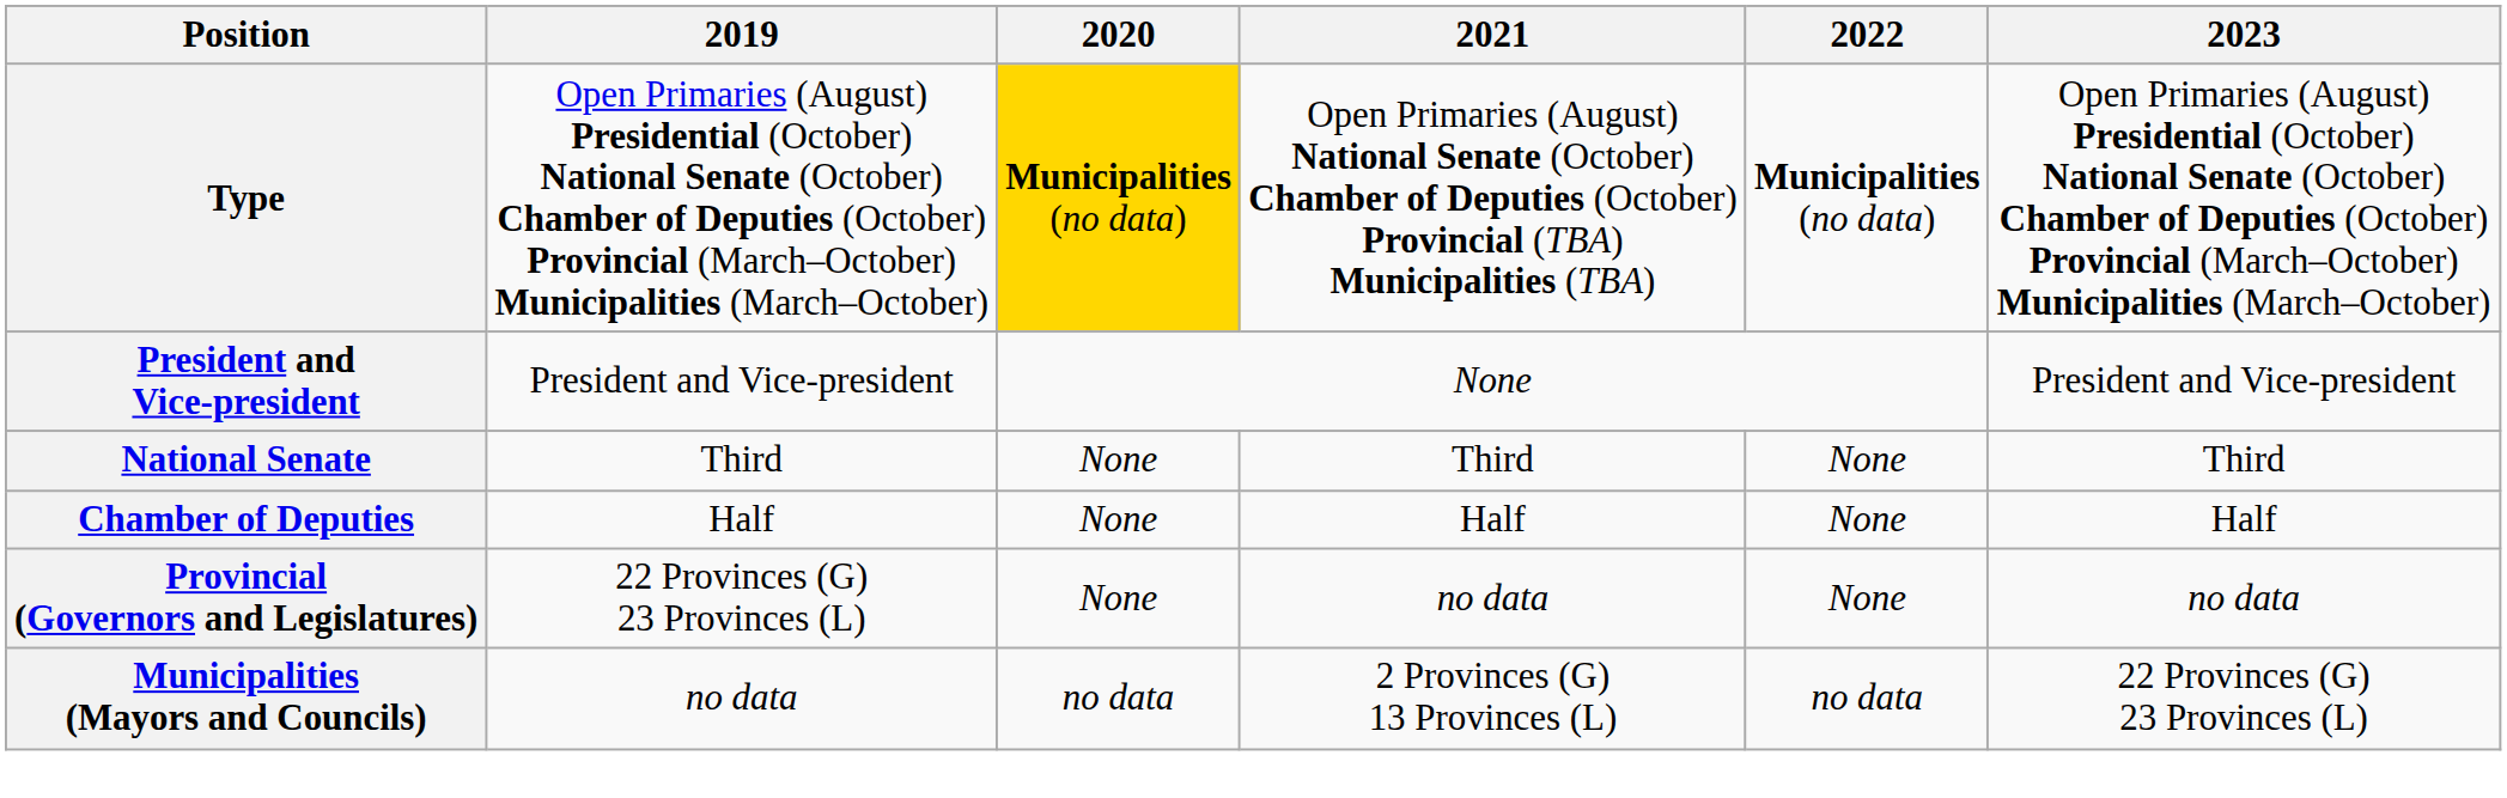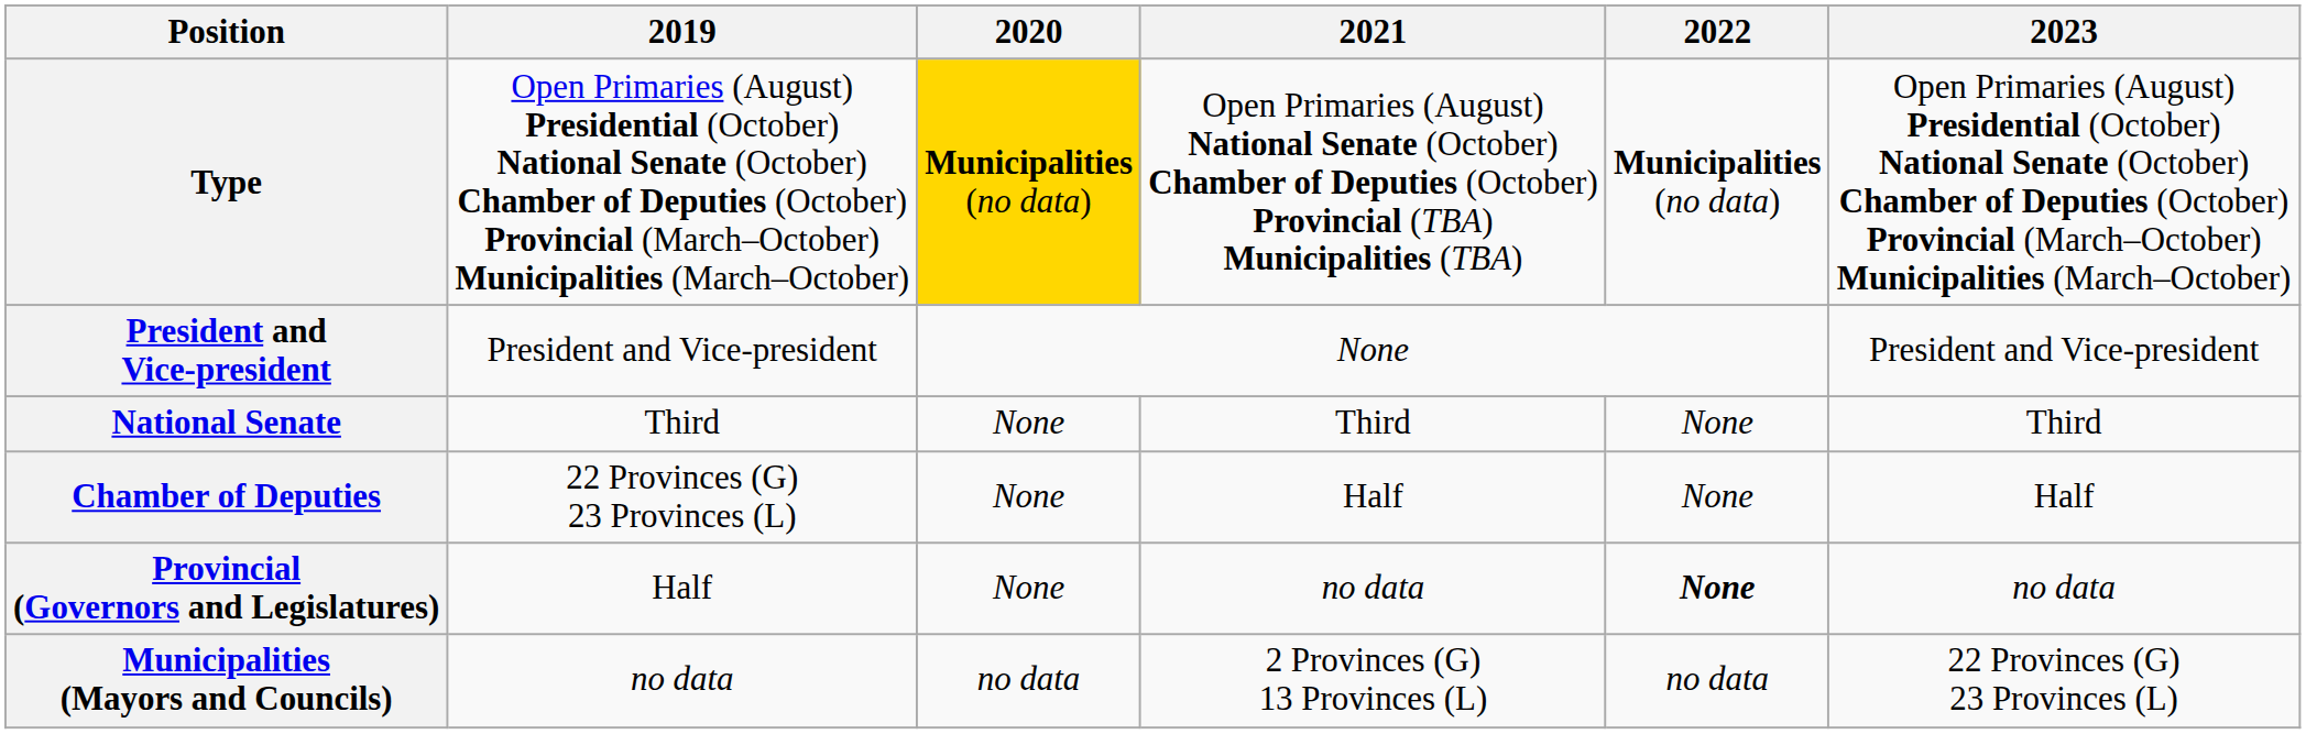Chamber of Deputies | 2019: Half -> 22 Provinces (G) 23 Provinces (L)
Provincial (Governors and Legislatures) | 2019: 22 Provinces (G) 23 Provinces (L) -> Half
Provincial (Governors and Legislatures) | 2022: normal -> bold
